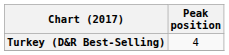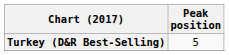Turkey (D&R Best-Selling) | Peak position: 4 -> 5
